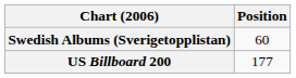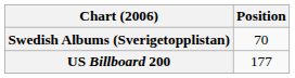Swedish Albums (Sverigetopplistan) | Position: 60 -> 70
